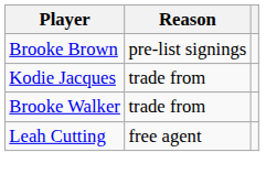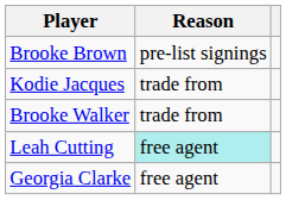Leah Cutting | Reason: no background -> paleturquoise background
+ row: Georgia Clarke | free agent
